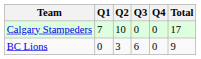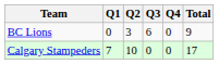rows swapped: BC Lions <-> Calgary Stampeders
